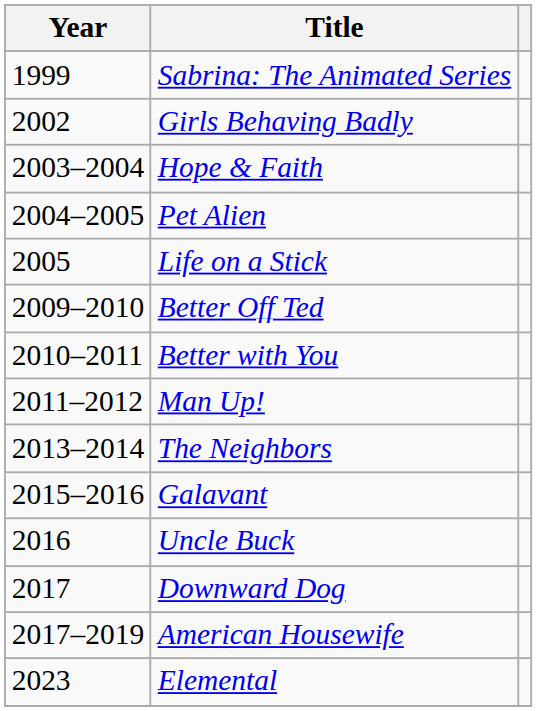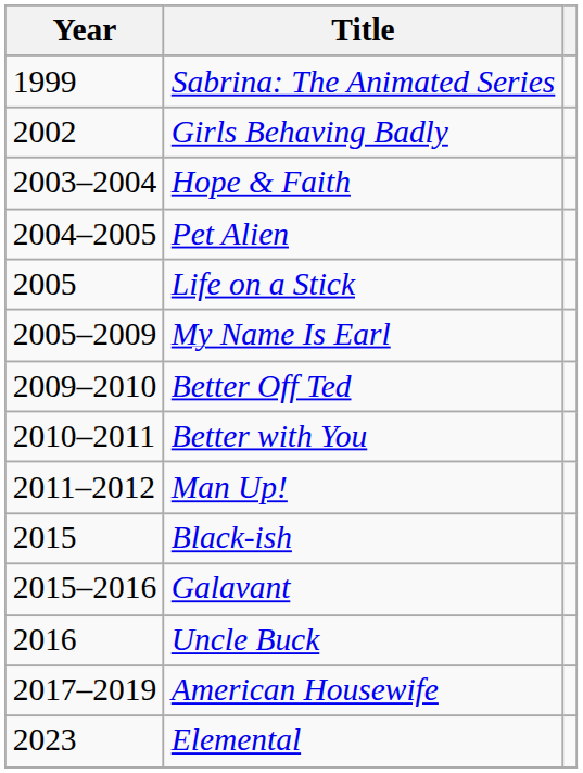+ row: 2005–2009 | My Name Is Earl
- row: 2013–2014 | The Neighbors
+ row: 2015 | Black-ish
- row: 2017 | Downward Dog
